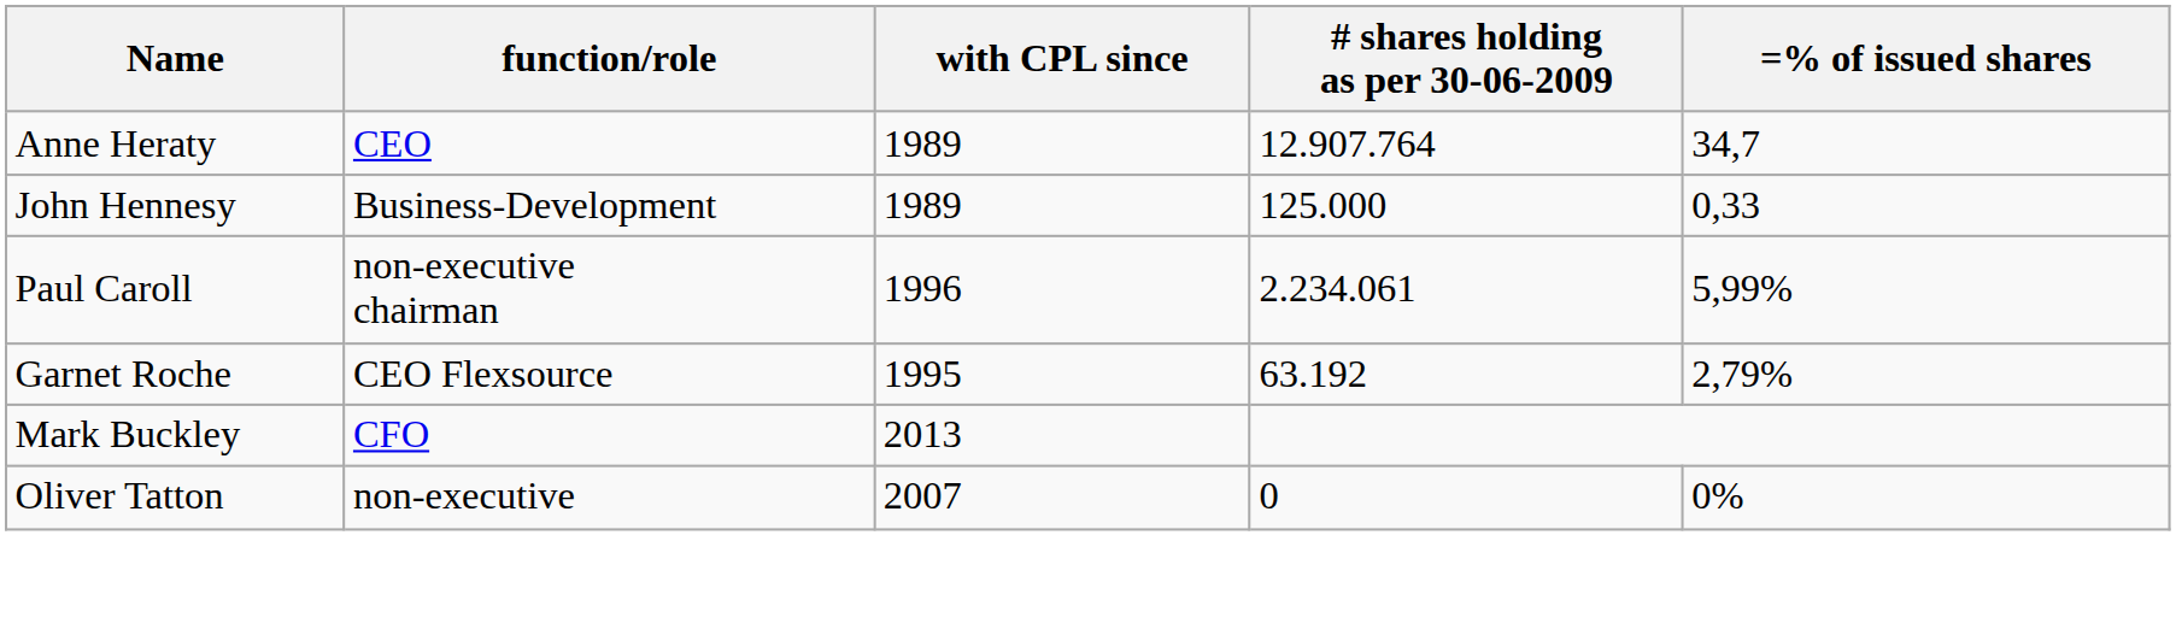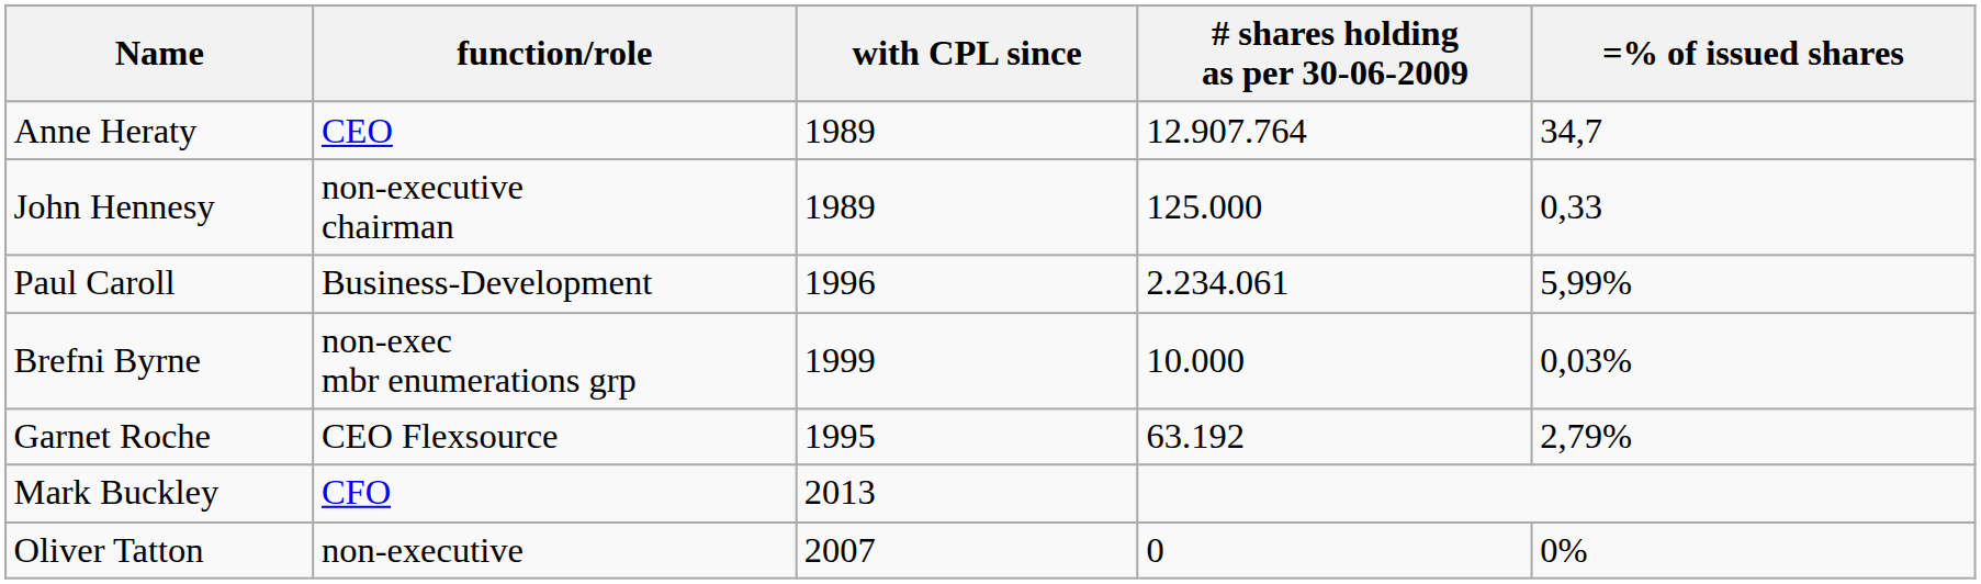John Hennesy | function/role: Business-Development -> non-executive chairman
Paul Caroll | function/role: non-executive chairman -> Business-Development
+ row: Brefni Byrne | non-exec mbr enumerations grp | 1999 | 10.000 | 0,03%
